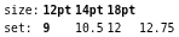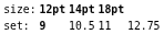set: | column 4: 12 -> 11
